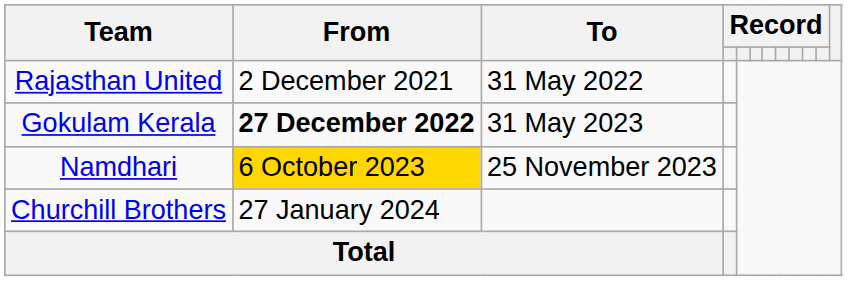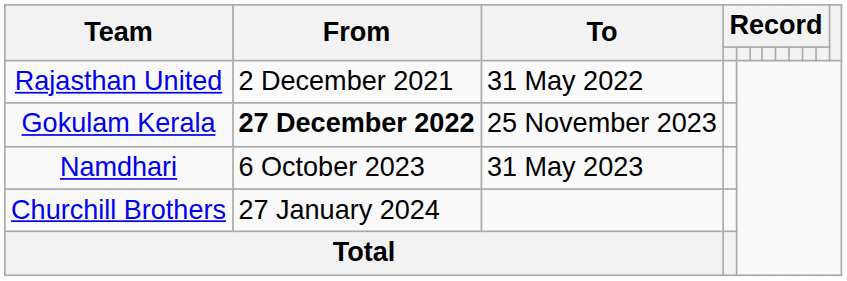Gokulam Kerala | To: 31 May 2023 -> 25 November 2023
Namdhari | From: gold background -> no background
Namdhari | To: 25 November 2023 -> 31 May 2023
